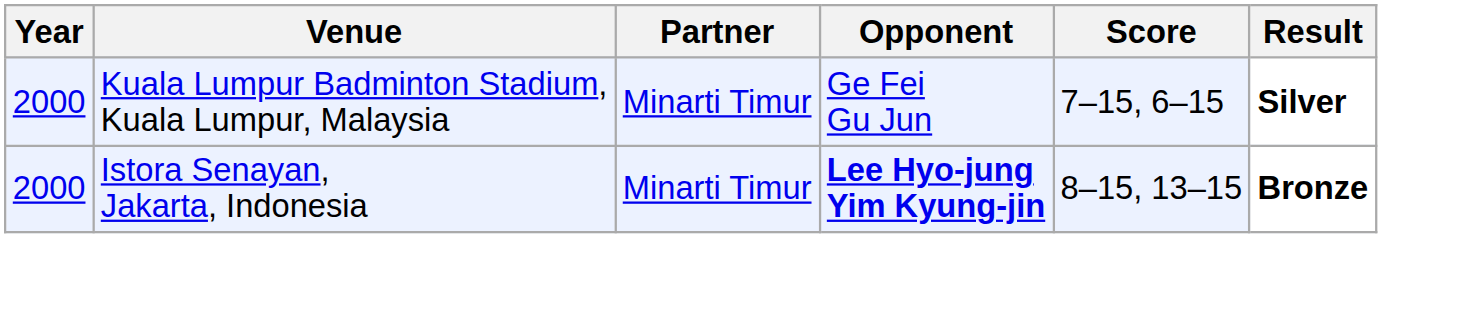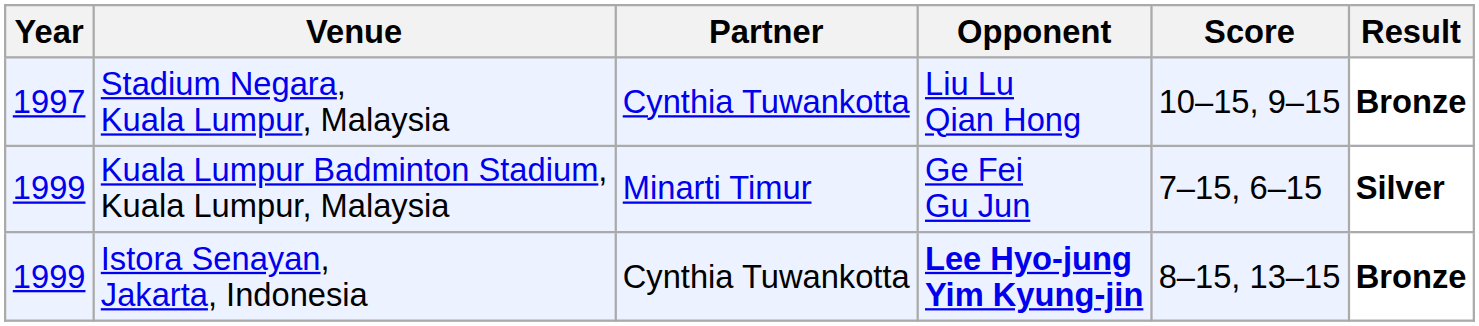+ row: 1997 | Stadium Negara, Kuala Lumpur, Malaysia | Cynthia Tuwankotta | Liu Lu Qian Hong | 10–15, 9–15 | Bronze
Kuala Lumpur Badminton Stadium, Kuala Lumpur, Malaysia | Year: 2000 -> 1999
Istora Senayan, Jakarta, Indonesia | Year: 2000 -> 1999
Istora Senayan, Jakarta, Indonesia | Partner: Minarti Timur -> Cynthia Tuwankotta
